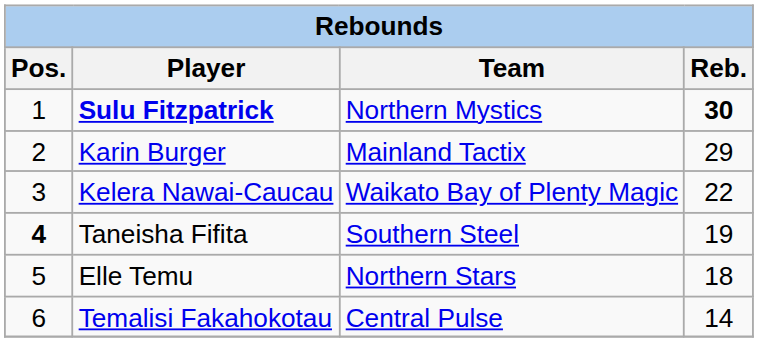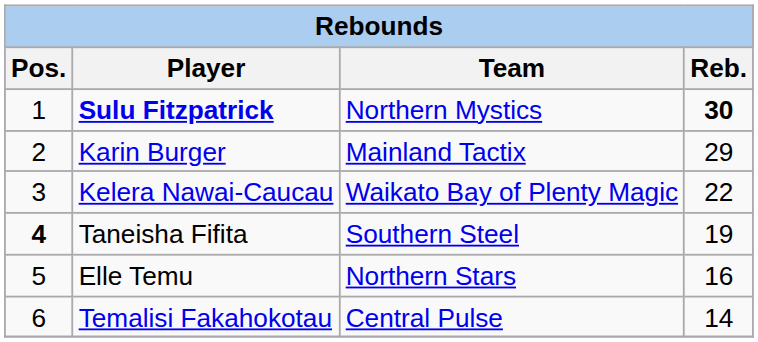Elle Temu | Reb.: 18 -> 16
